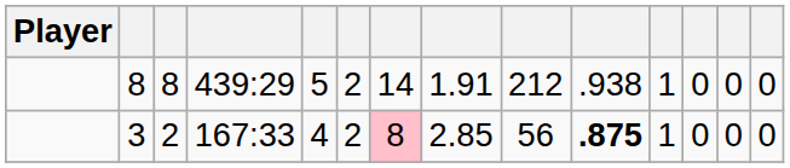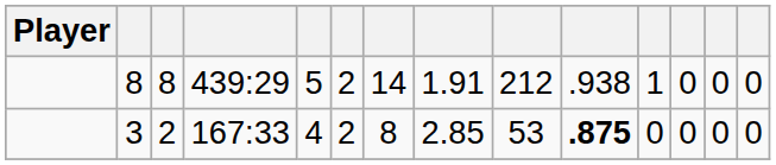3 | column 7: pink background -> no background
3 | column 9: 56 -> 53
3 | column 11: 1 -> 0
